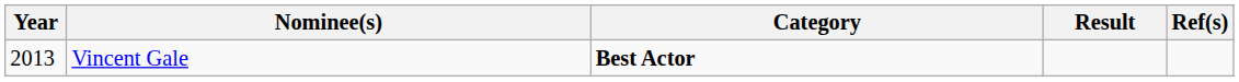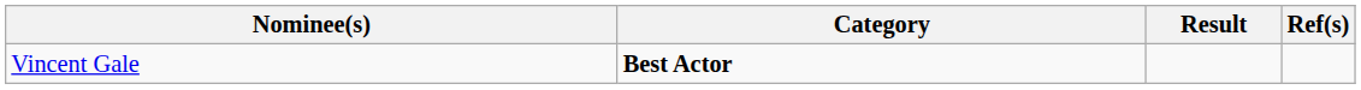- column: Year | 2013
